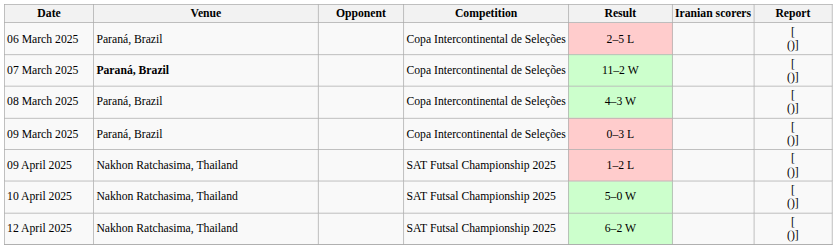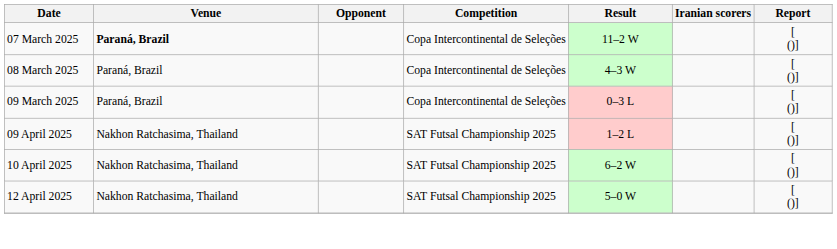- row: 06 March 2025 | Paraná, Brazil | Copa Intercontinental de Seleções | 2–5 L | [ ()]
10 April 2025 | Result: 5–0 W -> 6–2 W
12 April 2025 | Result: 6–2 W -> 5–0 W
